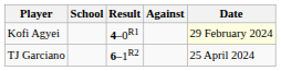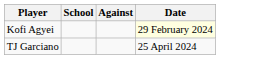- column: Result | 4–0R1 | 6–1R2
